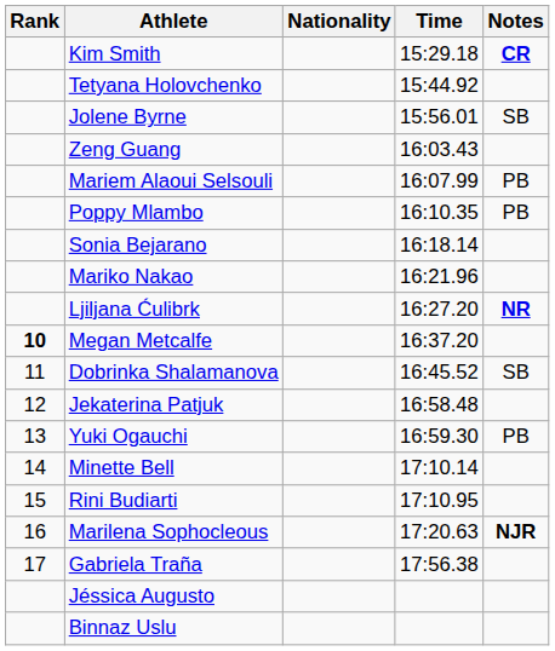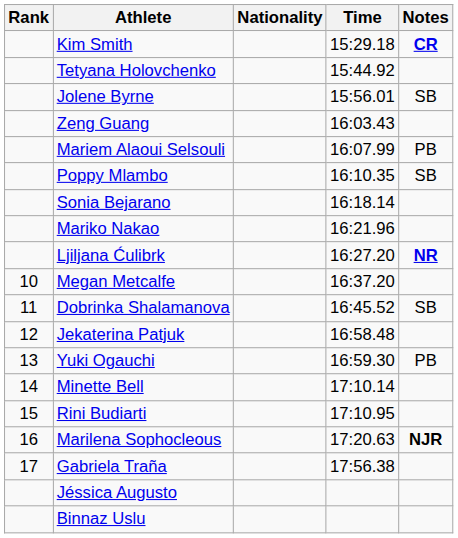Poppy Mlambo | Notes: PB -> SB
Megan Metcalfe | Rank: bold -> normal
